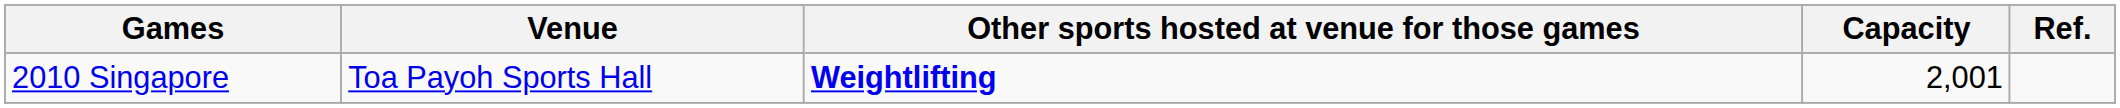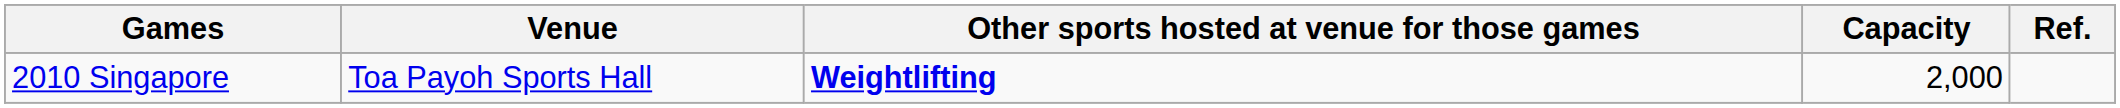2010 Singapore | Capacity: 2,001 -> 2,000
